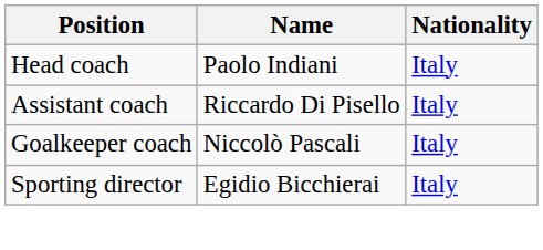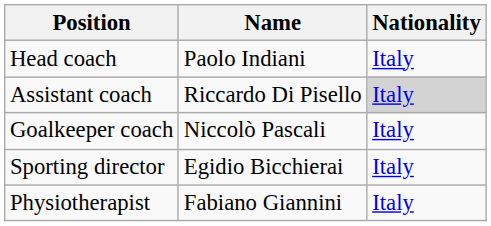Assistant coach | Nationality: no background -> lightgrey background
+ row: Physiotherapist | Fabiano Giannini | Italy
